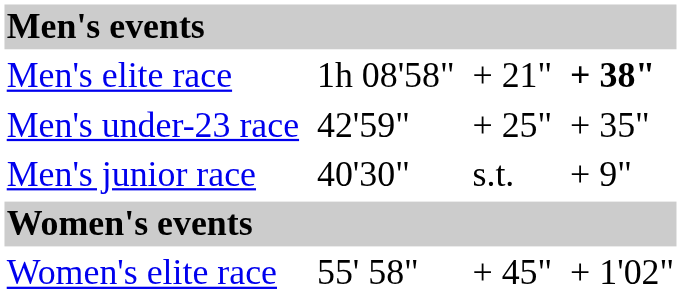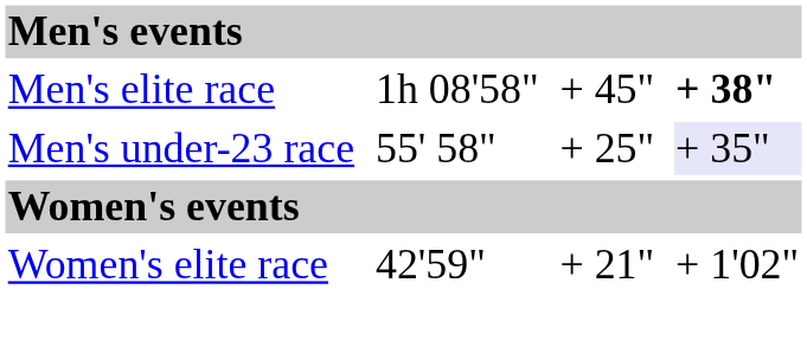Men's elite race | column 5: + 21" -> + 45"
Men's under-23 race | column 3: 42'59" -> 55' 58"
Men's under-23 race | column 7: no background -> lavender background
- row: Men's junior race | 40'30" | s.t. | + 9"
Women's elite race | column 3: 55' 58" -> 42'59"
Women's elite race | column 5: + 45" -> + 21"
